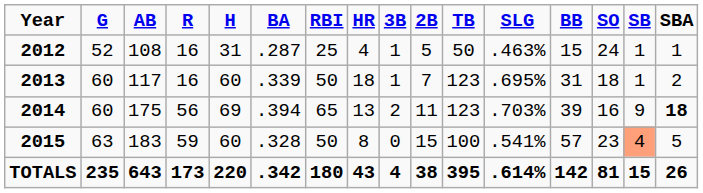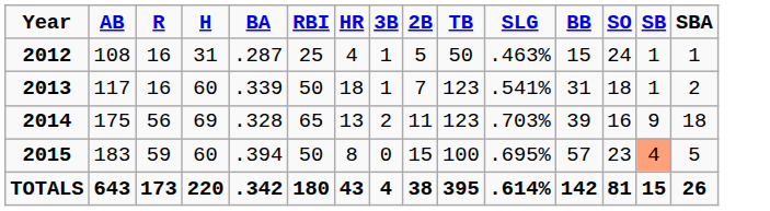- column: G | 52 | 60 | 60 | 63 | 235
2013 | SLG: .695% -> .541%
2014 | BA: .394 -> .328
2014 | SBA: bold -> normal
2015 | BA: .328 -> .394
2015 | SLG: .541% -> .695%
